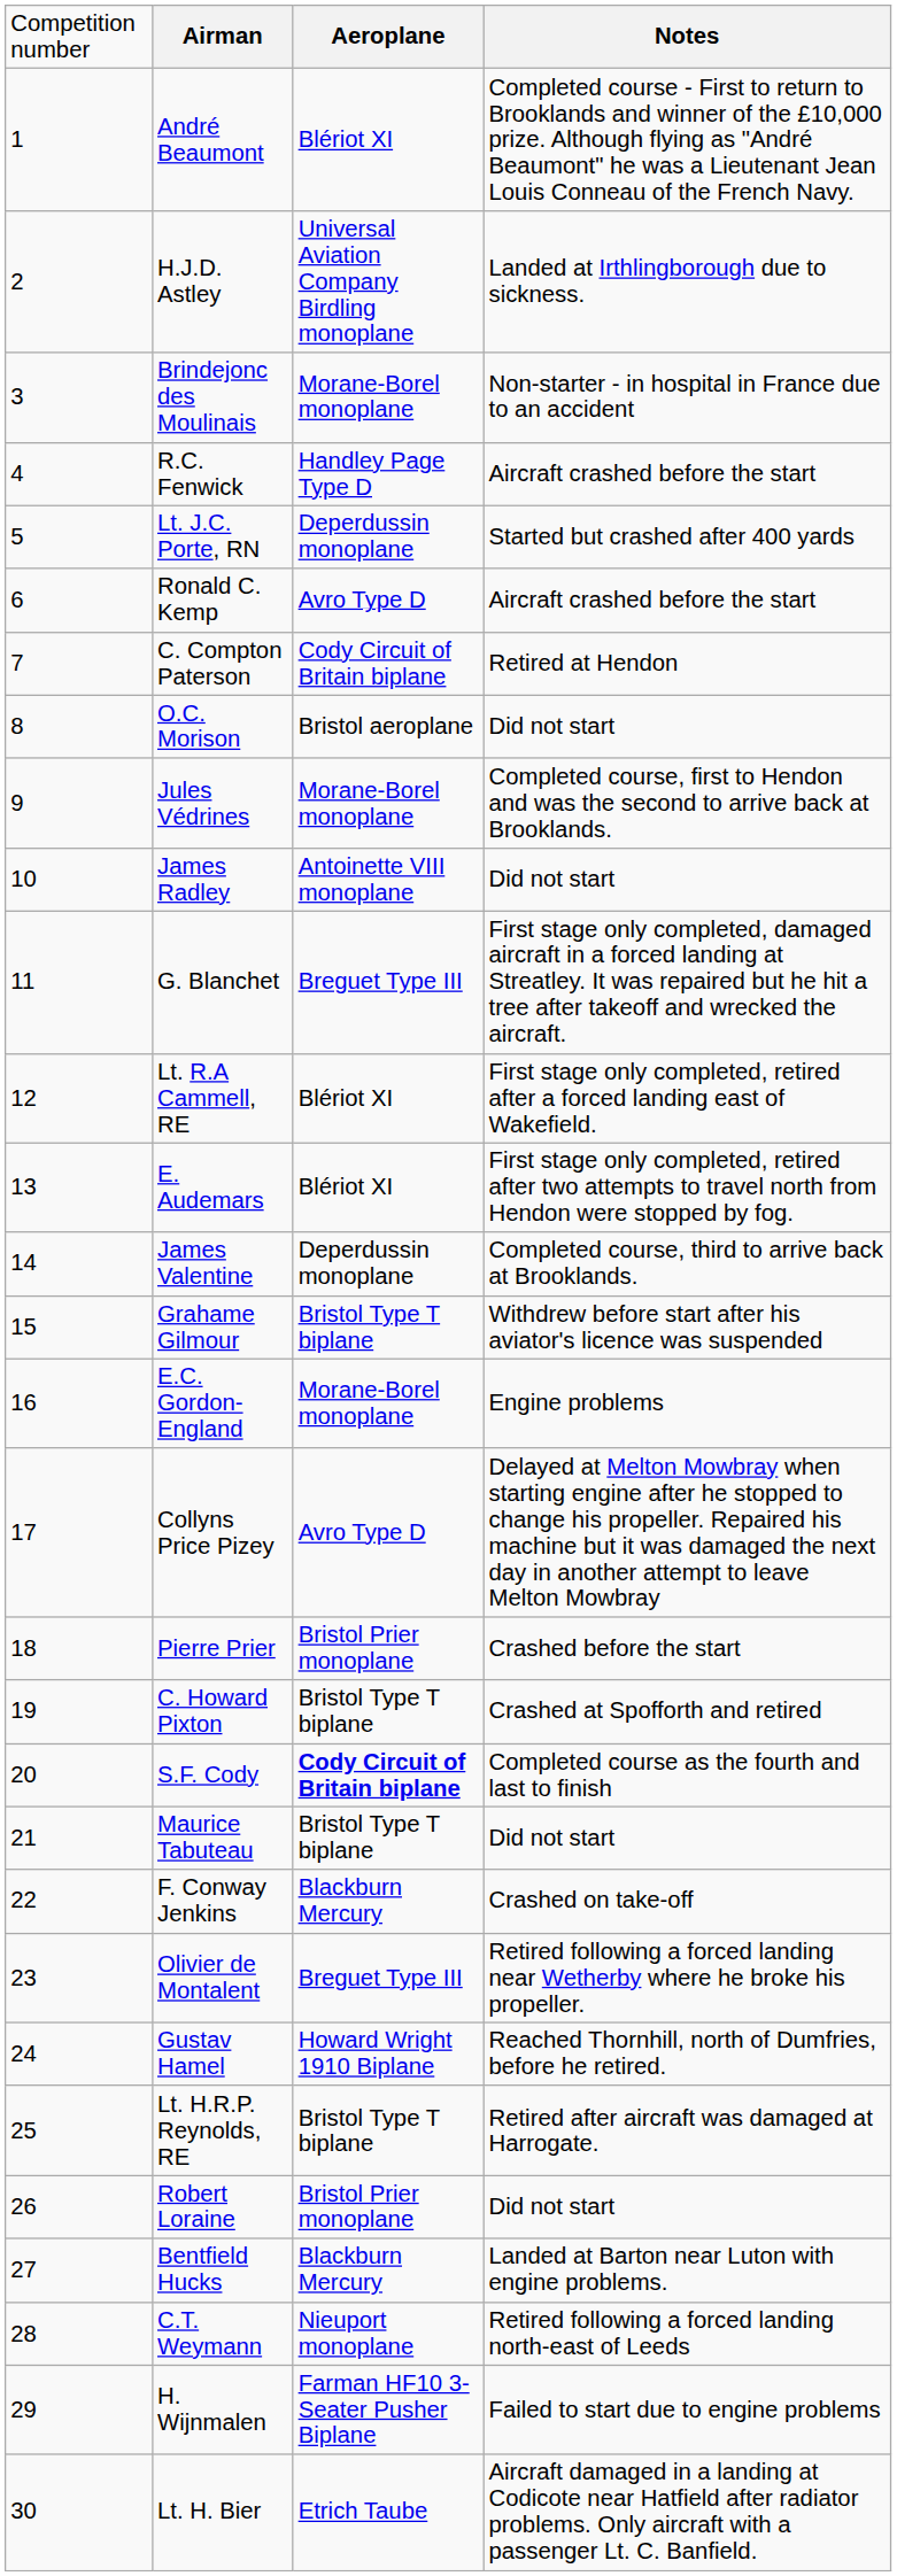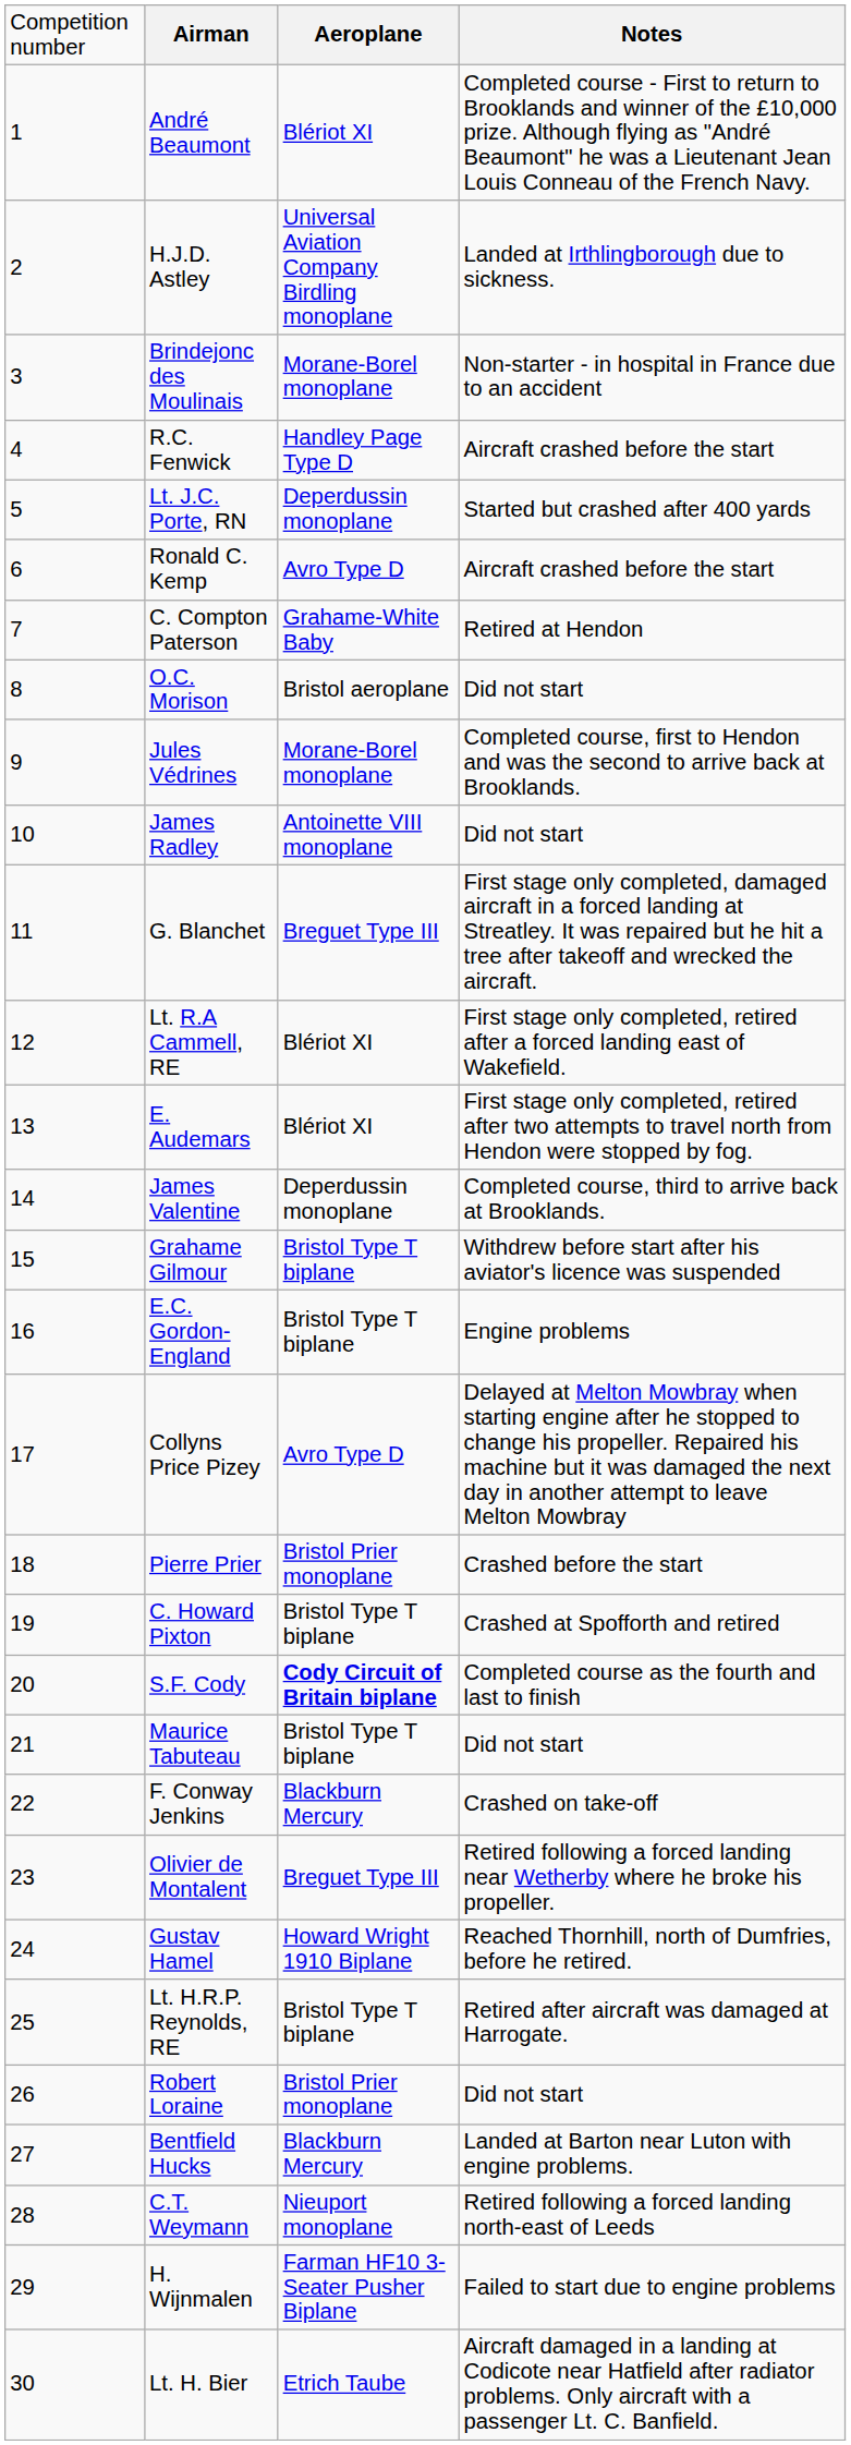C. Compton Paterson | column 3: Cody Circuit of Britain biplane -> Grahame-White Baby
E.C. Gordon-England | column 3: Morane-Borel monoplane -> Bristol Type T biplane
